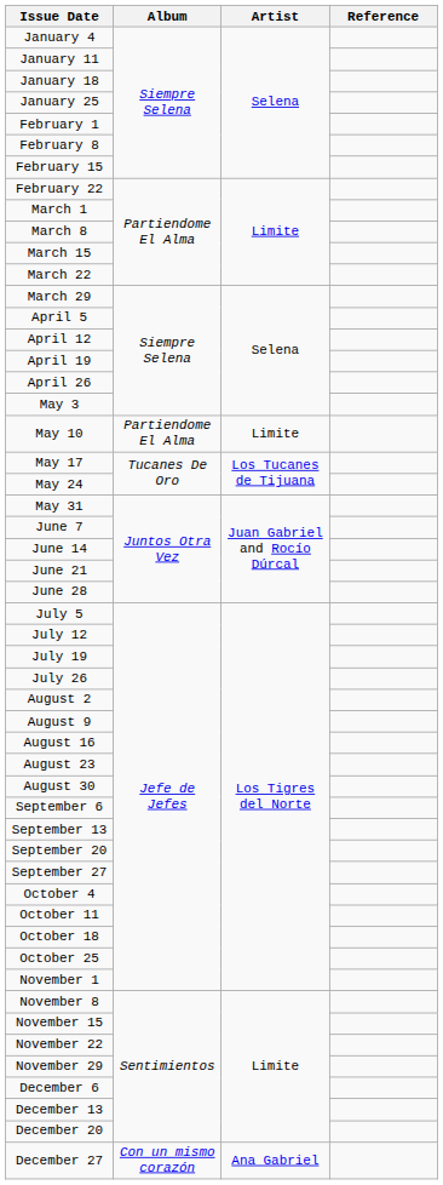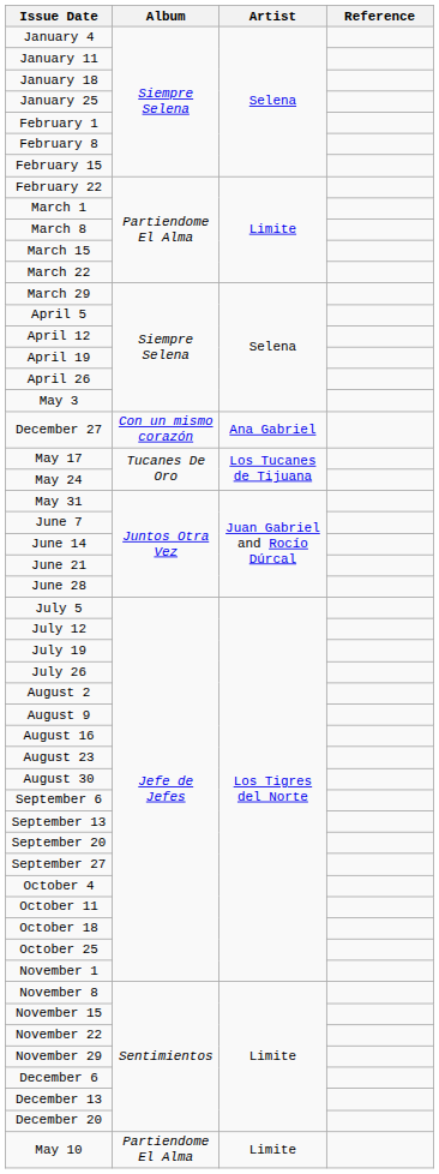rows swapped: May 10 <-> December 27
